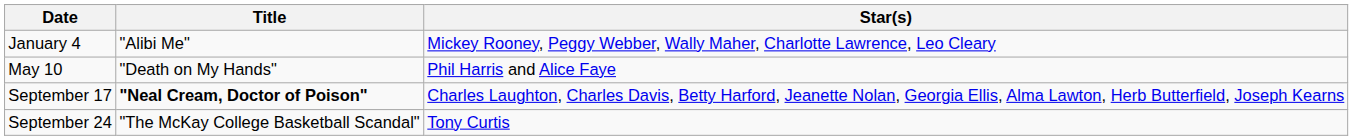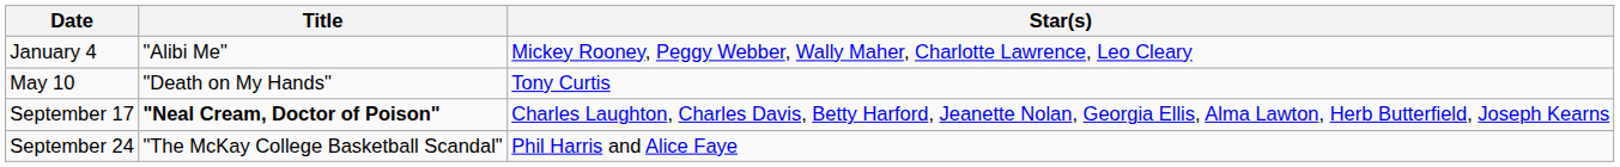May 10 | Star(s): Phil Harris and Alice Faye -> Tony Curtis
September 24 | Star(s): Tony Curtis -> Phil Harris and Alice Faye
